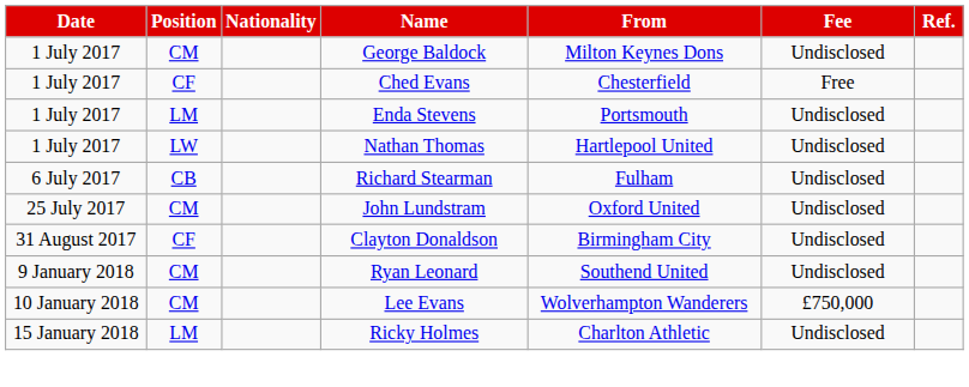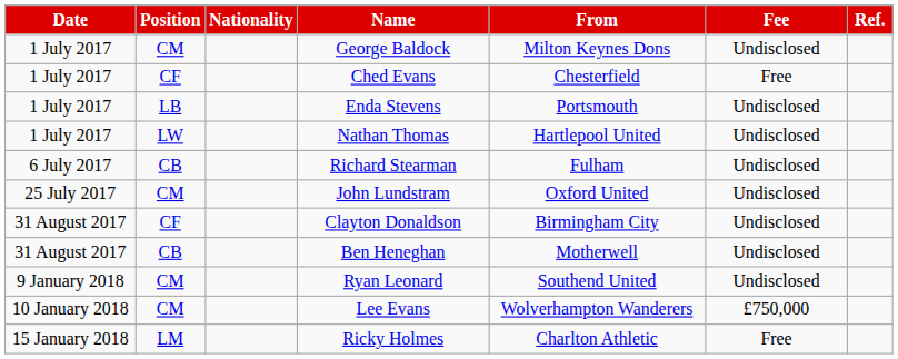Enda Stevens | Position: LM -> LB
+ row: 31 August 2017 | CB | Ben Heneghan | Motherwell | Undisclosed
Ricky Holmes | Fee: Undisclosed -> Free
